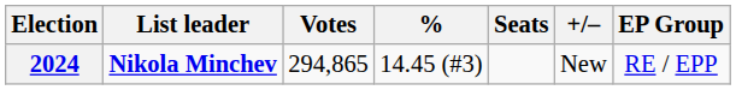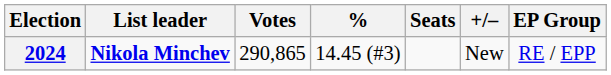2024 | Votes: 294,865 -> 290,865
